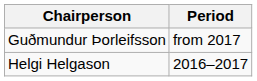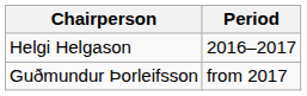rows swapped: Helgi Helgason <-> Guðmundur Þorleifsson
